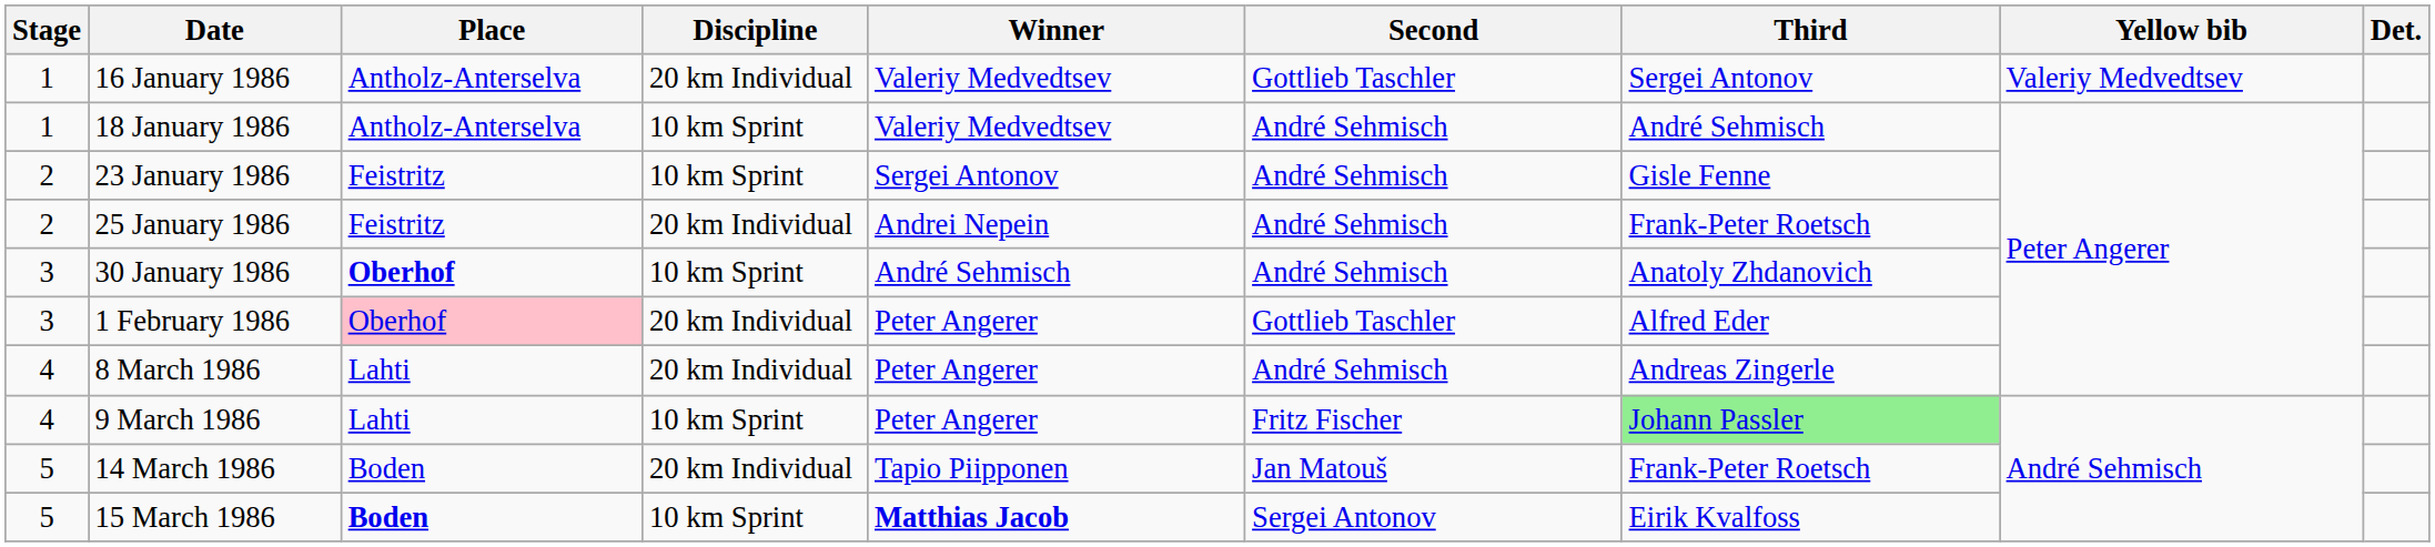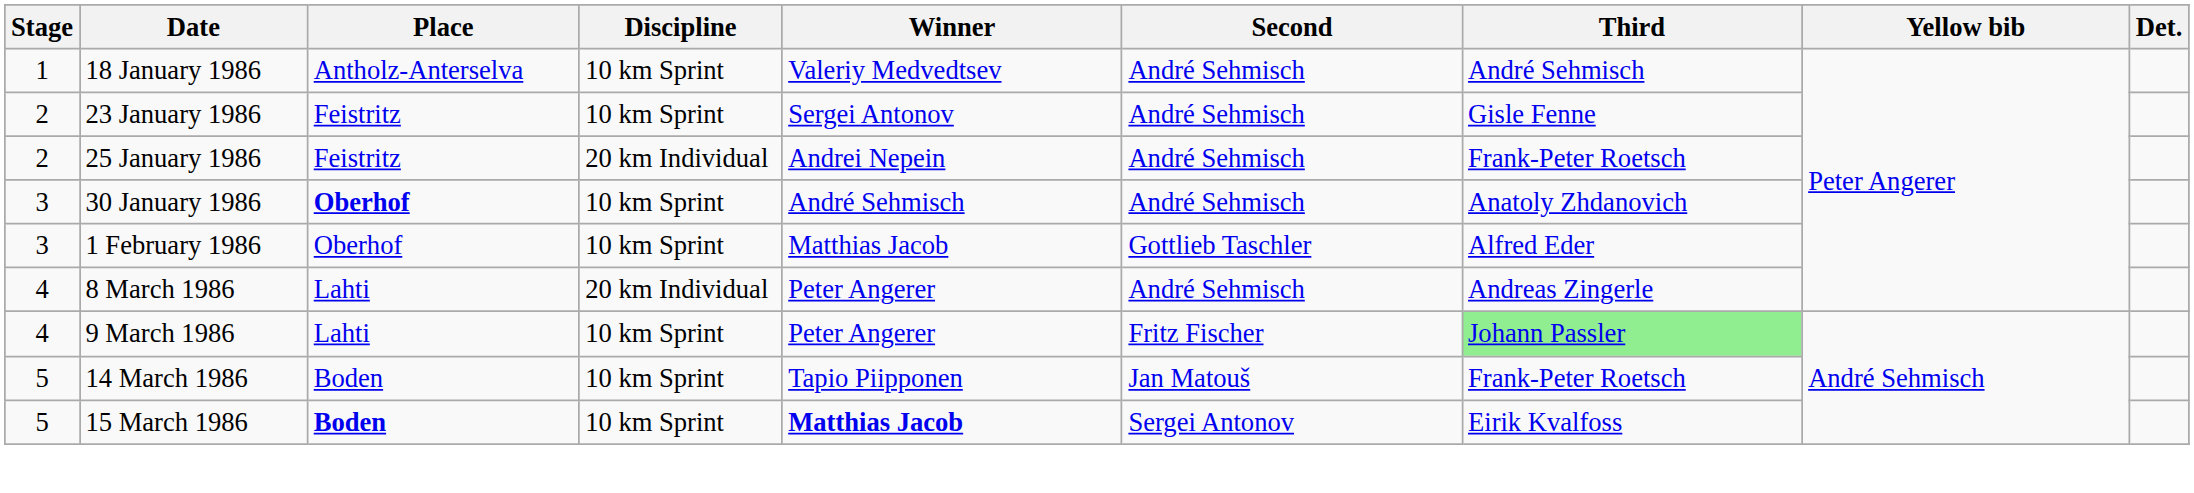- row: 1 | 16 January 1986 | Antholz-Anterselva | 20 km Individual | Valeriy Medvedtsev | Gottlieb Taschler | Sergei Antonov | Valeriy Medvedtsev
1 February 1986 | Place: pink background -> no background
1 February 1986 | Discipline: 20 km Individual -> 10 km Sprint
1 February 1986 | Winner: Peter Angerer -> Matthias Jacob
14 March 1986 | Discipline: 20 km Individual -> 10 km Sprint
